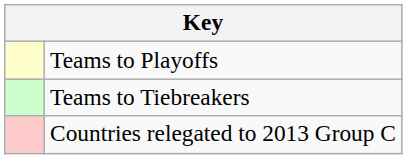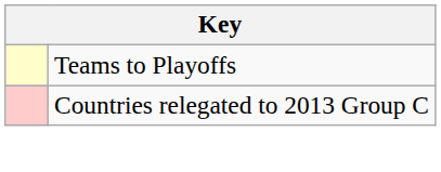- row: Teams to Tiebreakers
